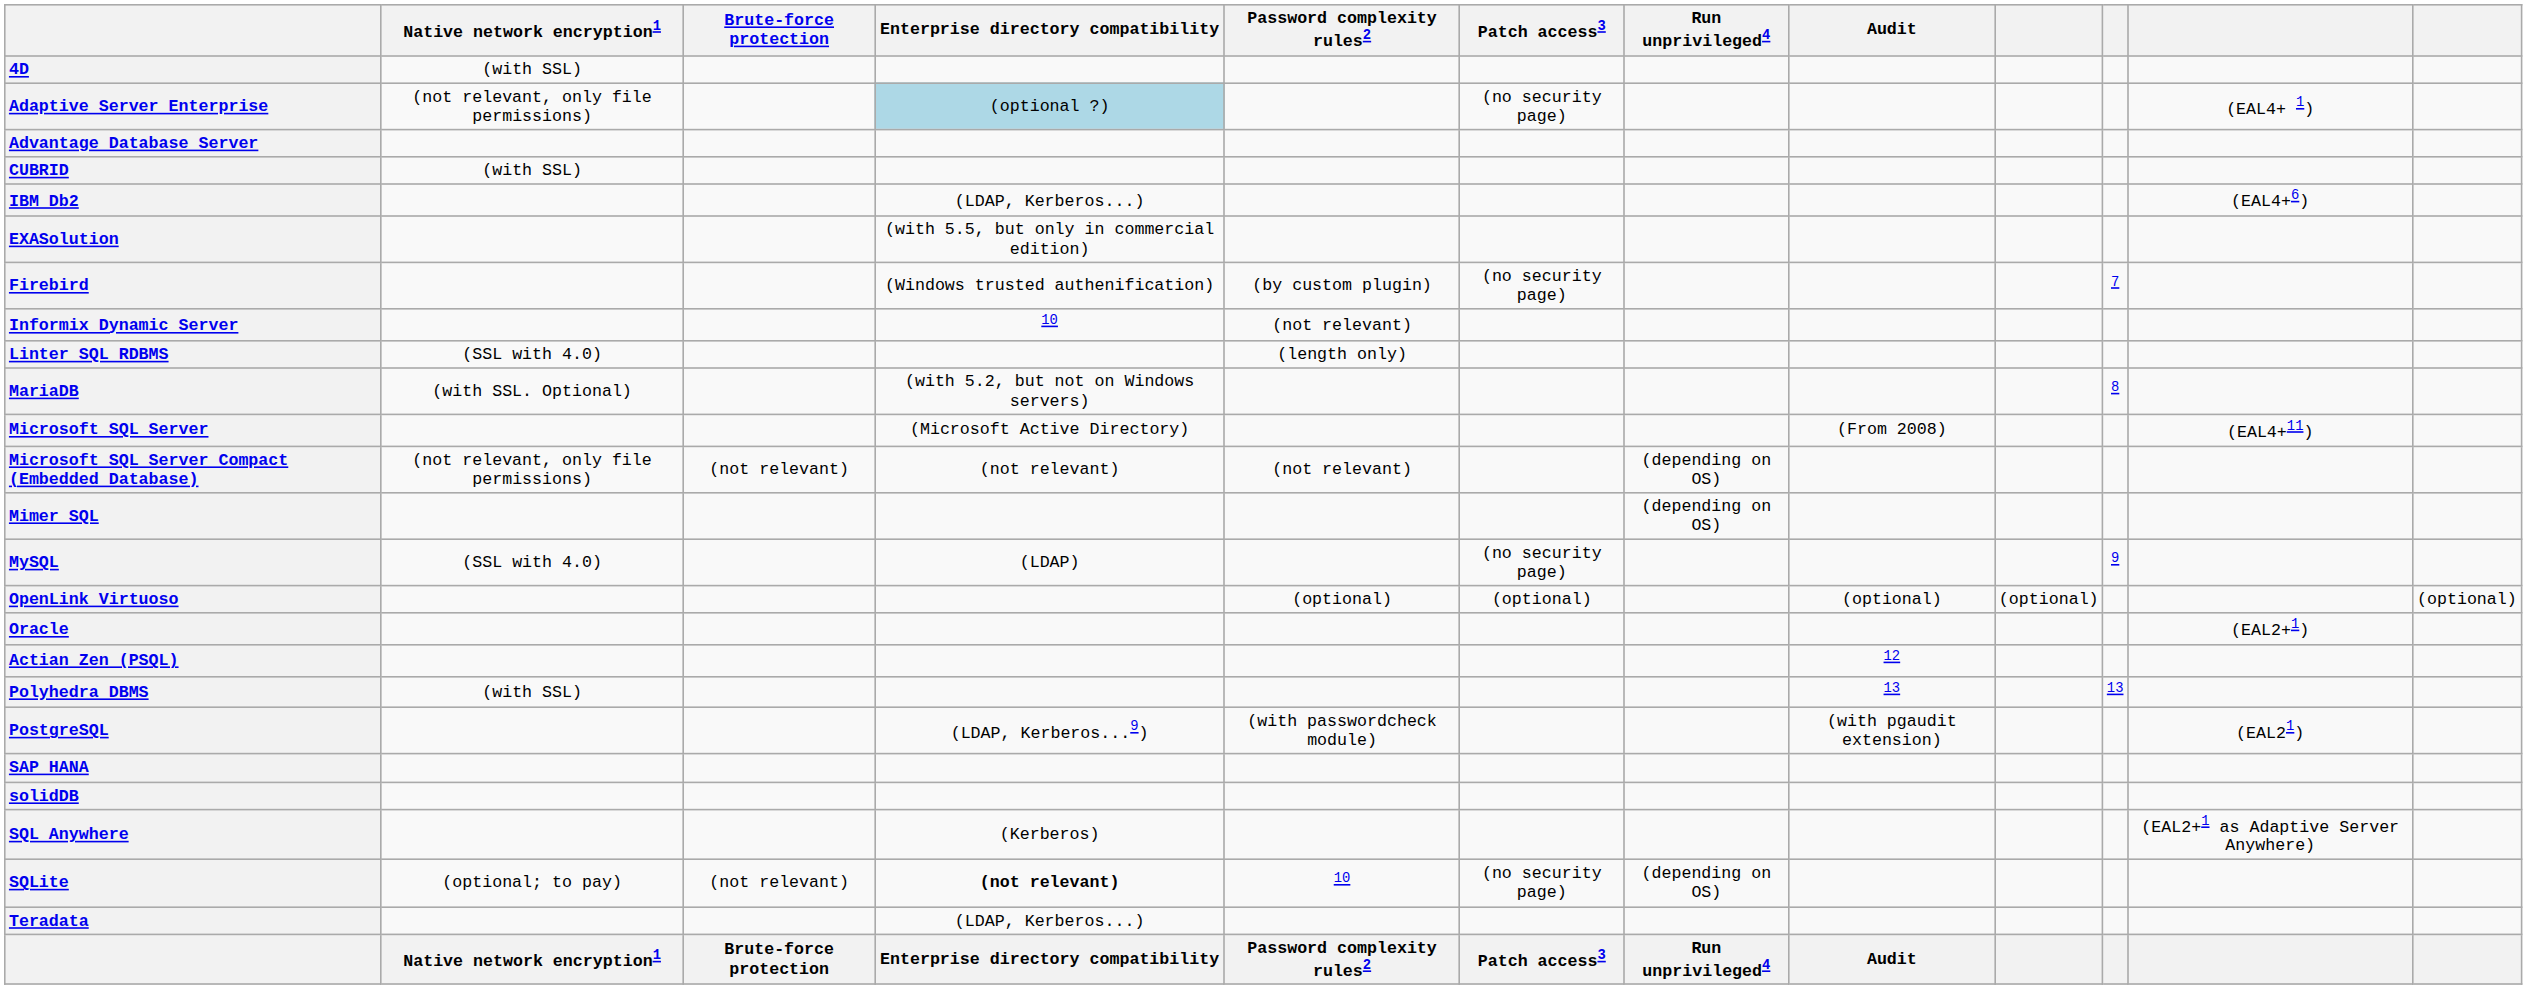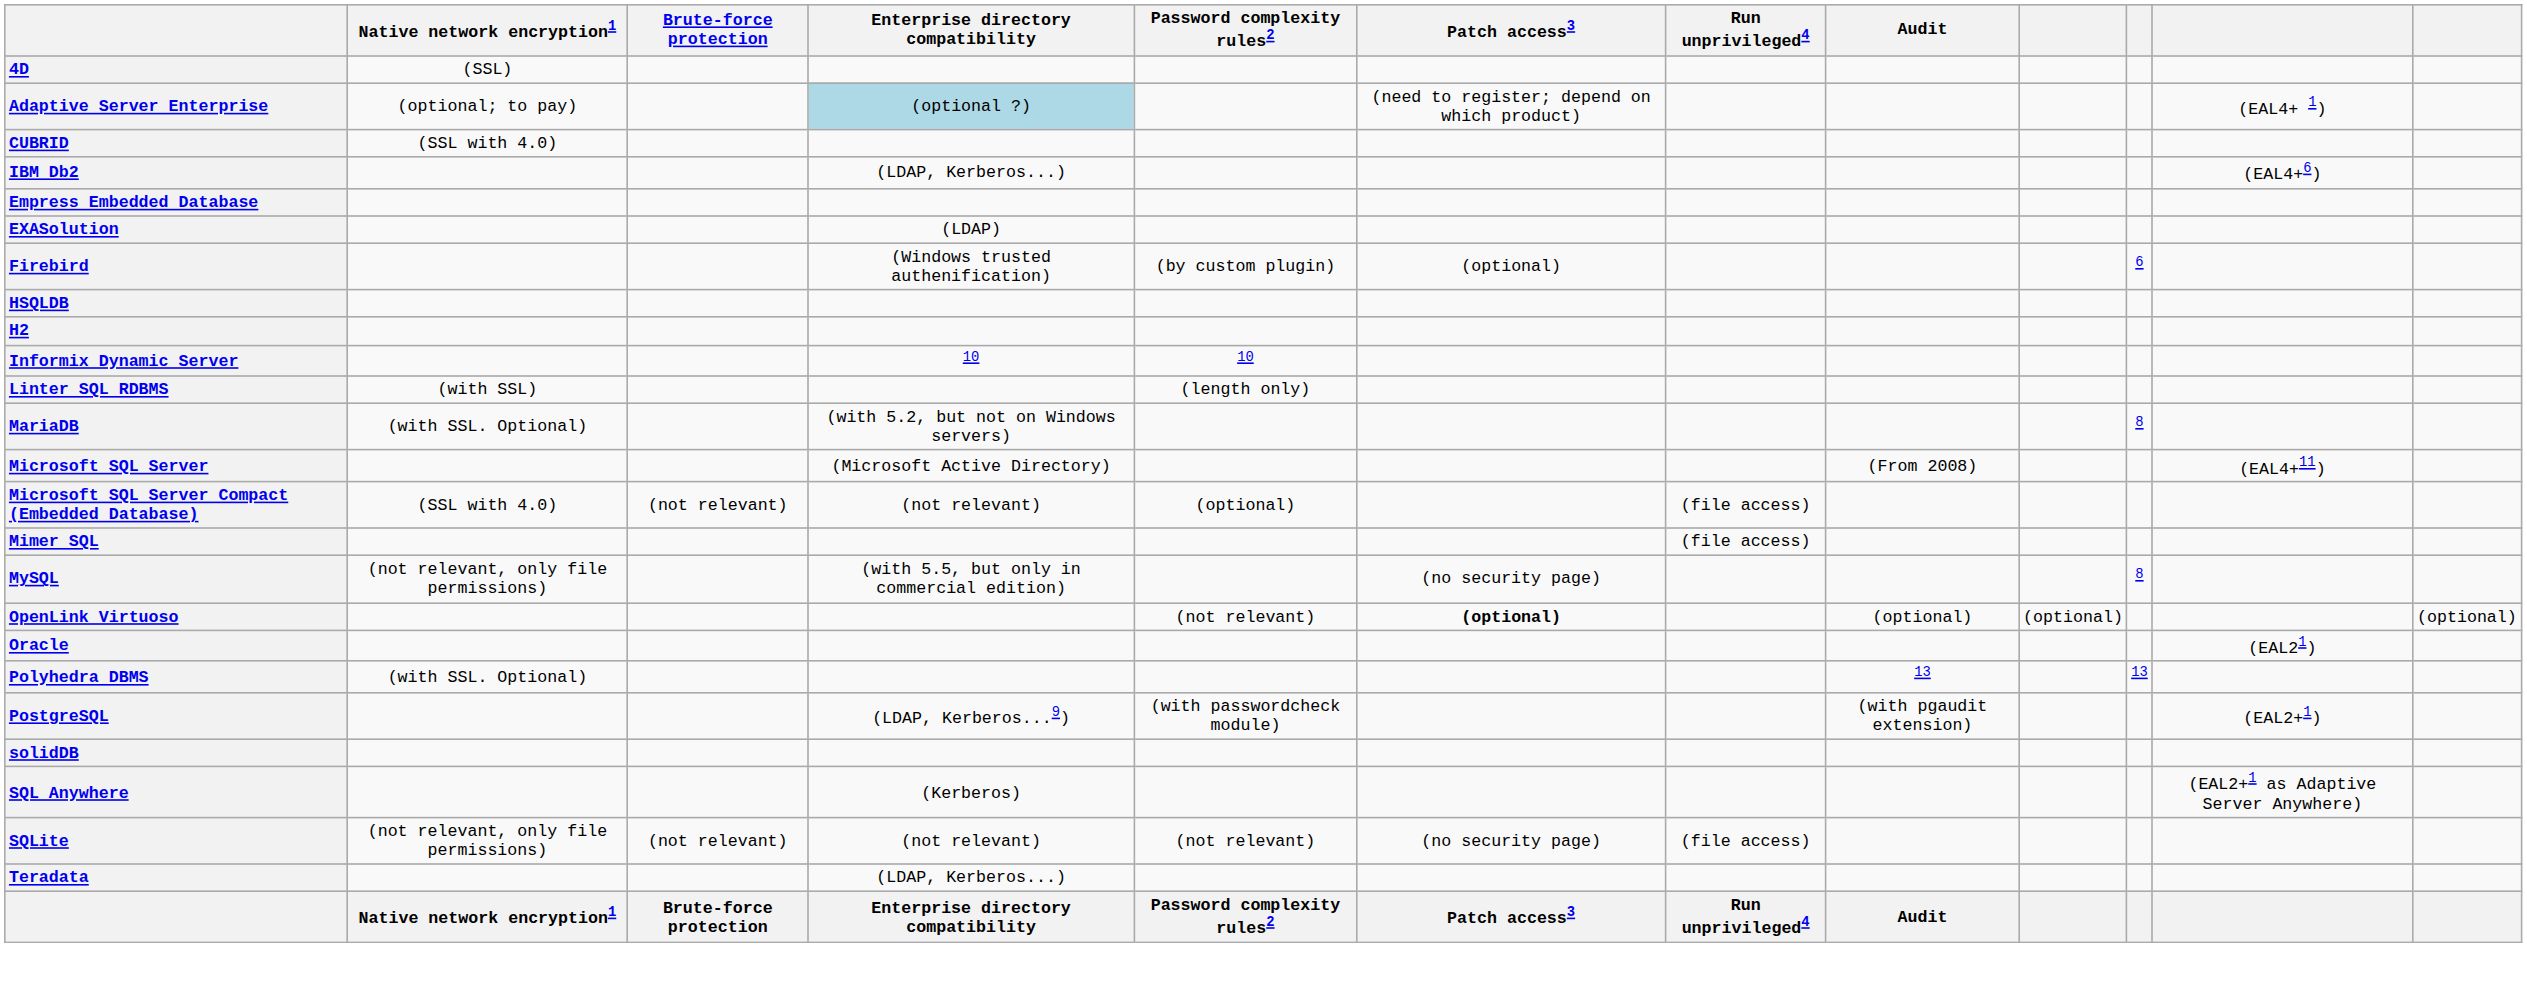4D | Native network encryption1: (with SSL) -> (SSL)
Adaptive Server Enterprise | Native network encryption1: (not relevant, only file permissions) -> (optional; to pay)
Adaptive Server Enterprise | Patch access3: (no security page) -> (need to register; depend on which product)
- row: Advantage Database Server
CUBRID | Native network encryption1: (with SSL) -> (SSL with 4.0)
+ row: Empress Embedded Database
EXASolution | Enterprise directory compatibility: (with 5.5, but only in commercial edition) -> (LDAP)
Firebird | Patch access3: (no security page) -> (optional)
Firebird | column 10: 7 -> 6
+ row: HSQLDB
+ row: H2
Informix Dynamic Server | Password complexity rules2: (not relevant) -> 10
Linter SQL RDBMS | Native network encryption1: (SSL with 4.0) -> (with SSL)
Microsoft SQL Server Compact (Embedded Database) | Native network encryption1: (not relevant, only file permissions) -> (SSL with 4.0)
Microsoft SQL Server Compact (Embedded Database) | Password complexity rules2: (not relevant) -> (optional)
Microsoft SQL Server Compact (Embedded Database) | Run unprivileged4: (depending on OS) -> (file access)
Mimer SQL | Run unprivileged4: (depending on OS) -> (file access)
MySQL | Native network encryption1: (SSL with 4.0) -> (not relevant, only file permissions)
MySQL | Enterprise directory compatibility: (LDAP) -> (with 5.5, but only in commercial edition)
MySQL | column 10: 9 -> 8
OpenLink Virtuoso | Password complexity rules2: (optional) -> (not relevant)
OpenLink Virtuoso | Patch access3: normal -> bold
Oracle | column 11: (EAL2+1) -> (EAL21)
- row: Actian Zen (PSQL) | 12
Polyhedra DBMS | Native network encryption1: (with SSL) -> (with SSL. Optional)
PostgreSQL | column 11: (EAL21) -> (EAL2+1)
- row: SAP HANA
SQLite | Native network encryption1: (optional; to pay) -> (not relevant, only file permissions)
SQLite | Enterprise directory compatibility: bold -> normal
SQLite | Password complexity rules2: 10 -> (not relevant)
SQLite | Run unprivileged4: (depending on OS) -> (file access)
